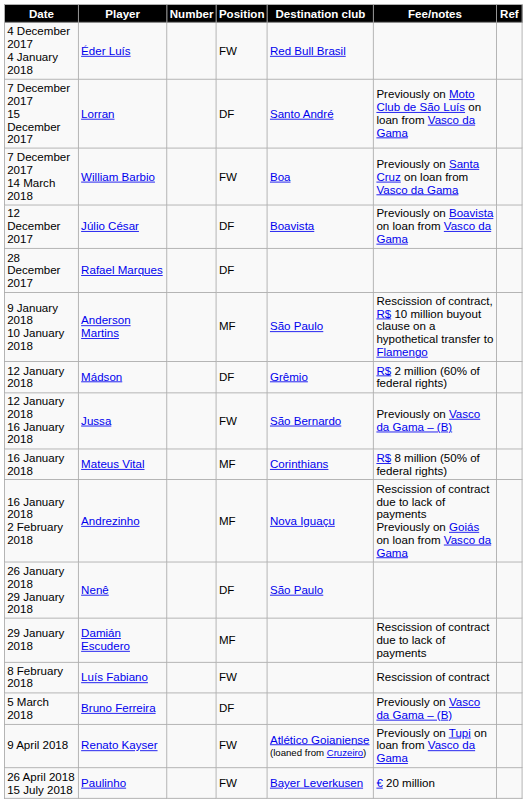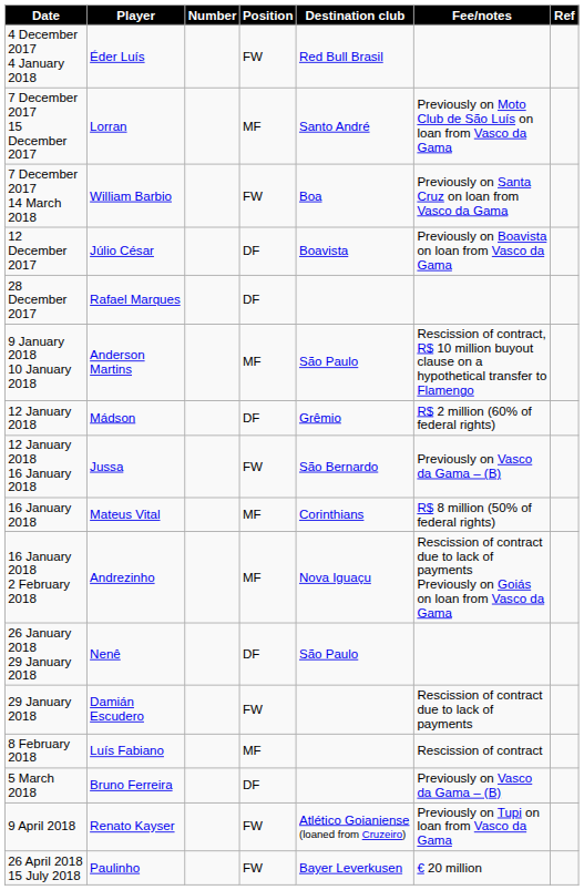7 December 2017 15 December 2017 | Position: DF -> MF
29 January 2018 | Position: MF -> FW
8 February 2018 | Position: FW -> MF
